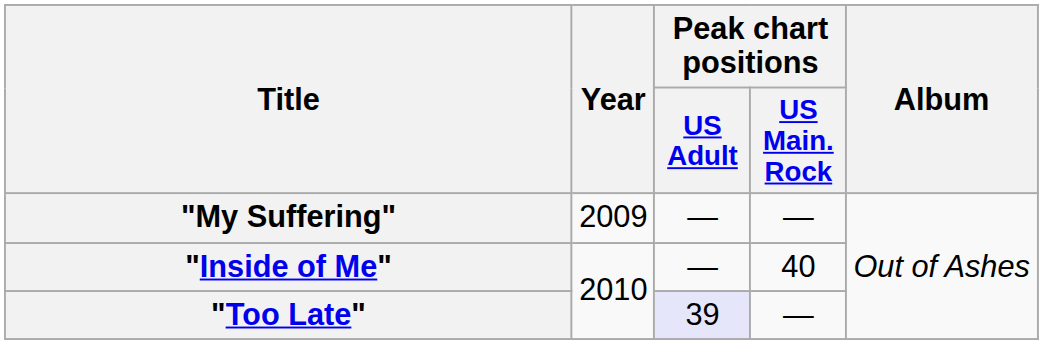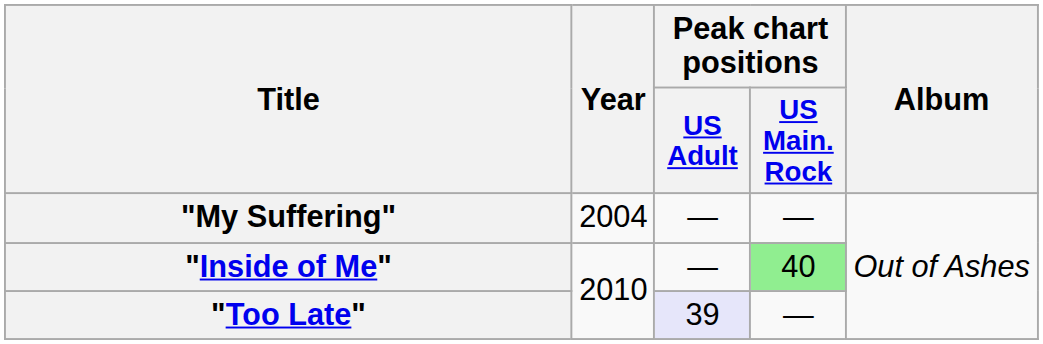"My Suffering" | Year: 2009 -> 2004
"Inside of Me" | Peak chart positions / US Main. Rock: no background -> lightgreen background
